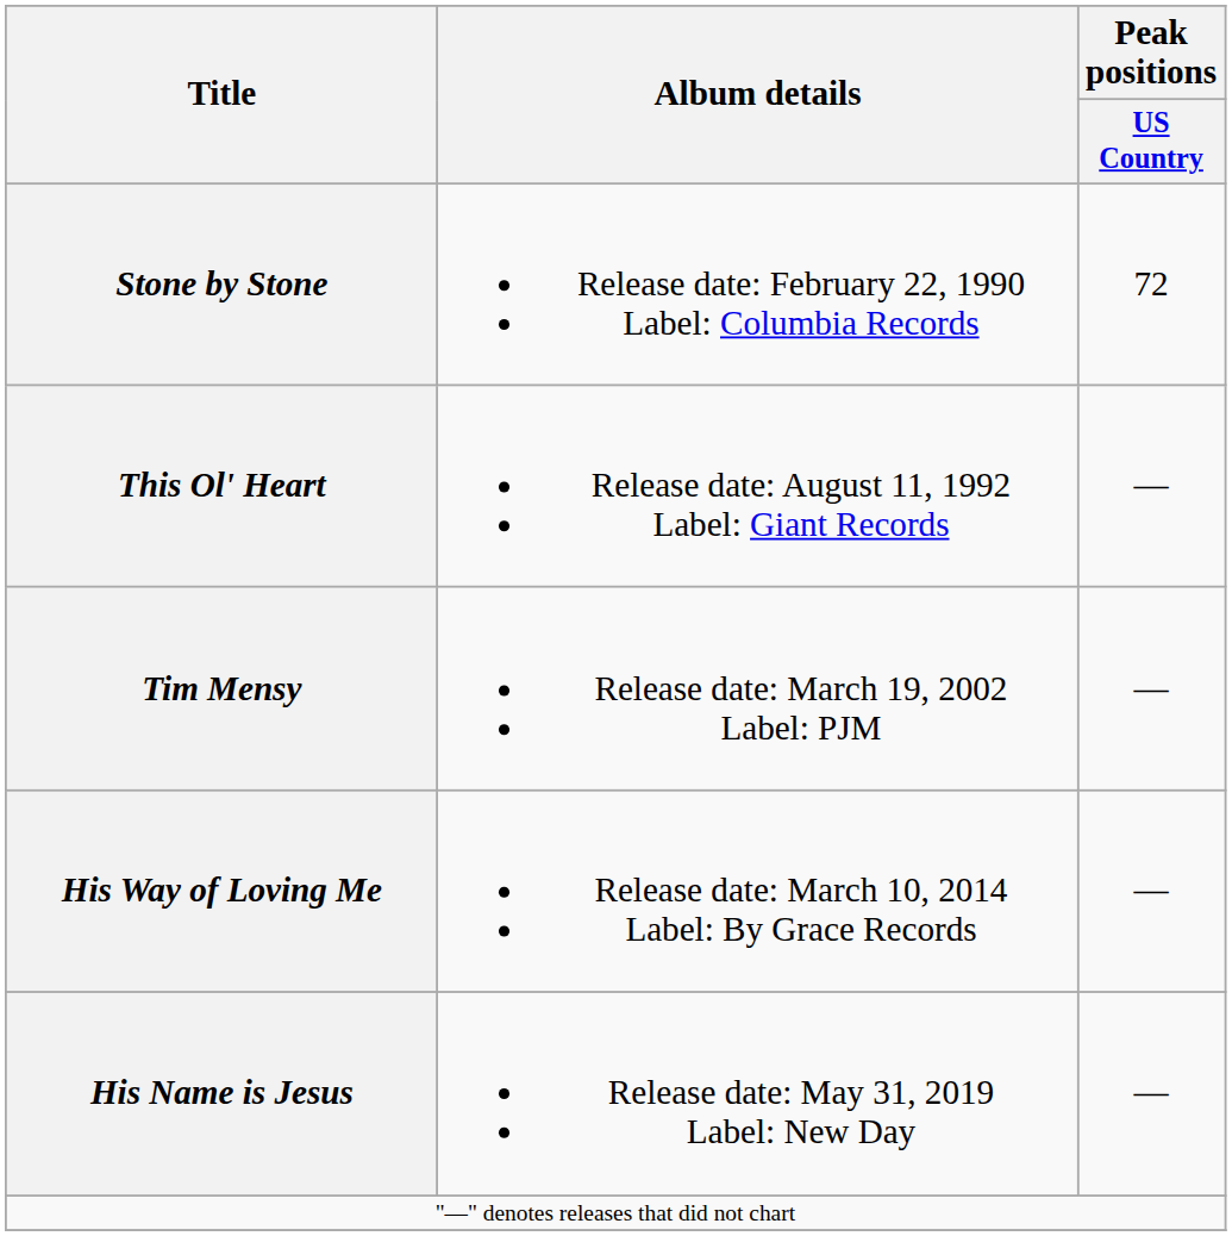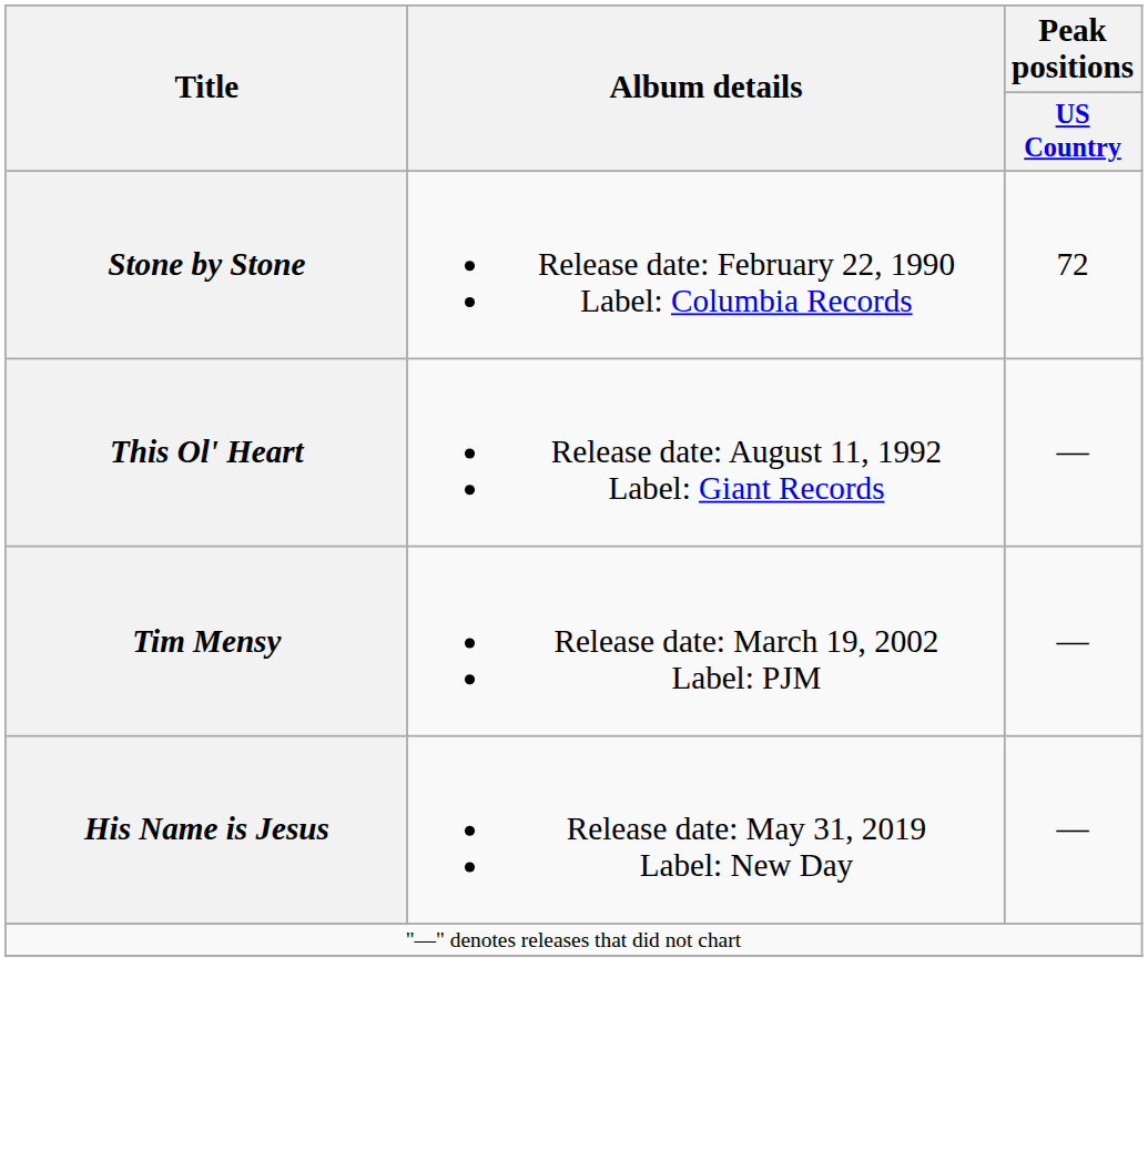- row: His Way of Loving Me | Release date: March 10, 2014 Label: By Grace Records | —
